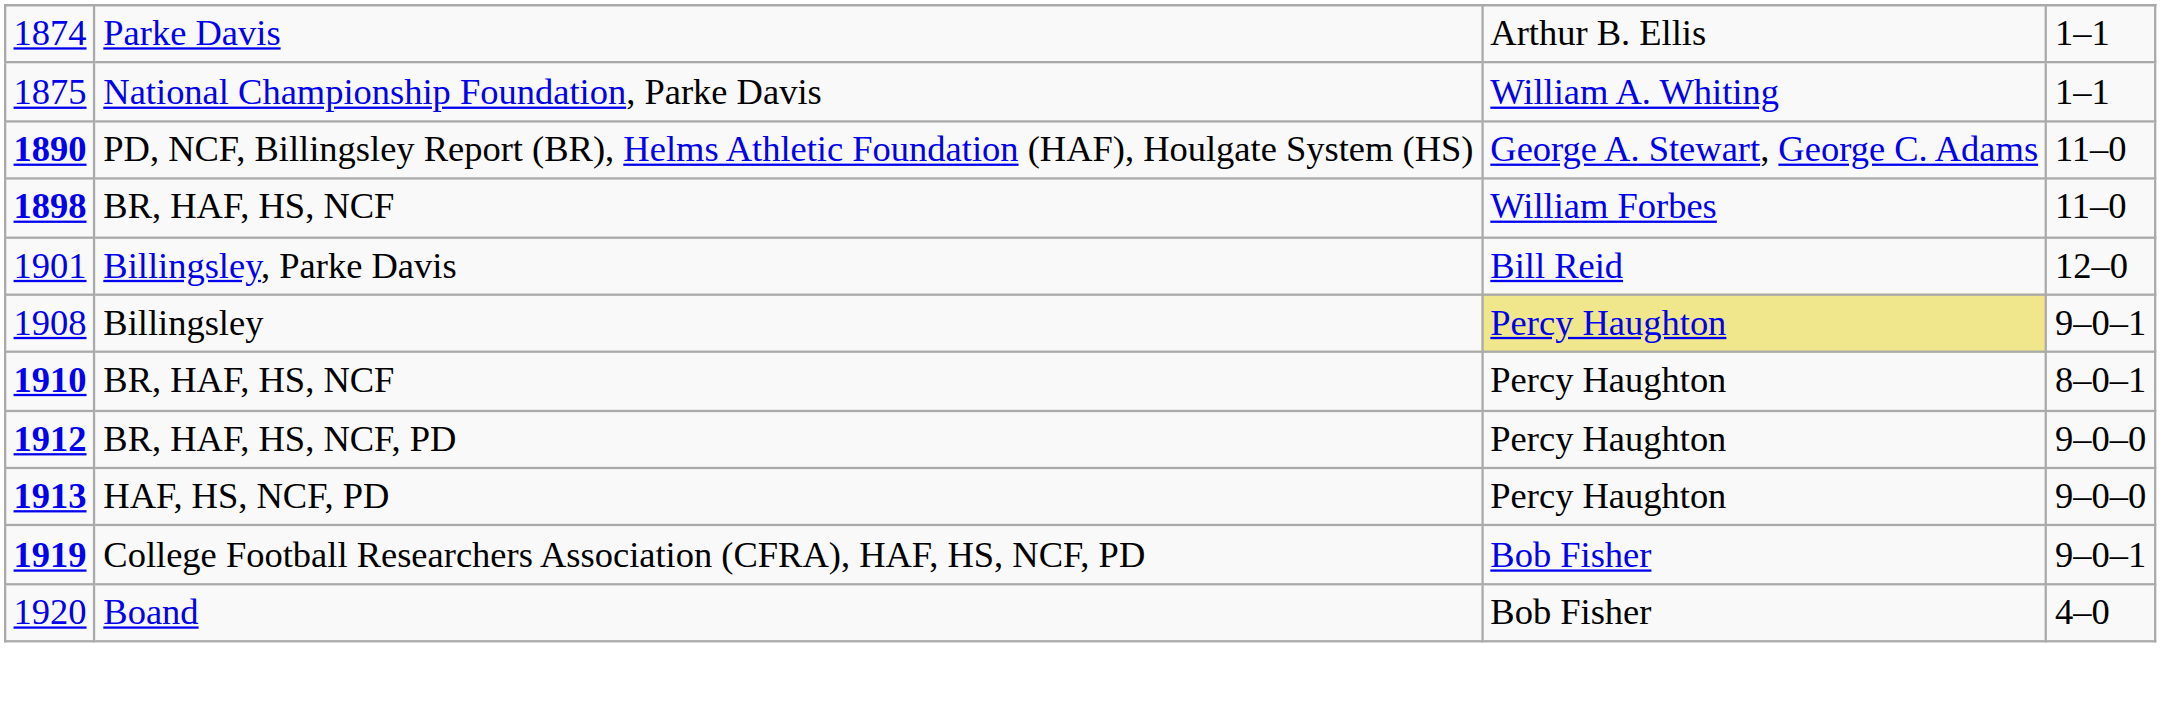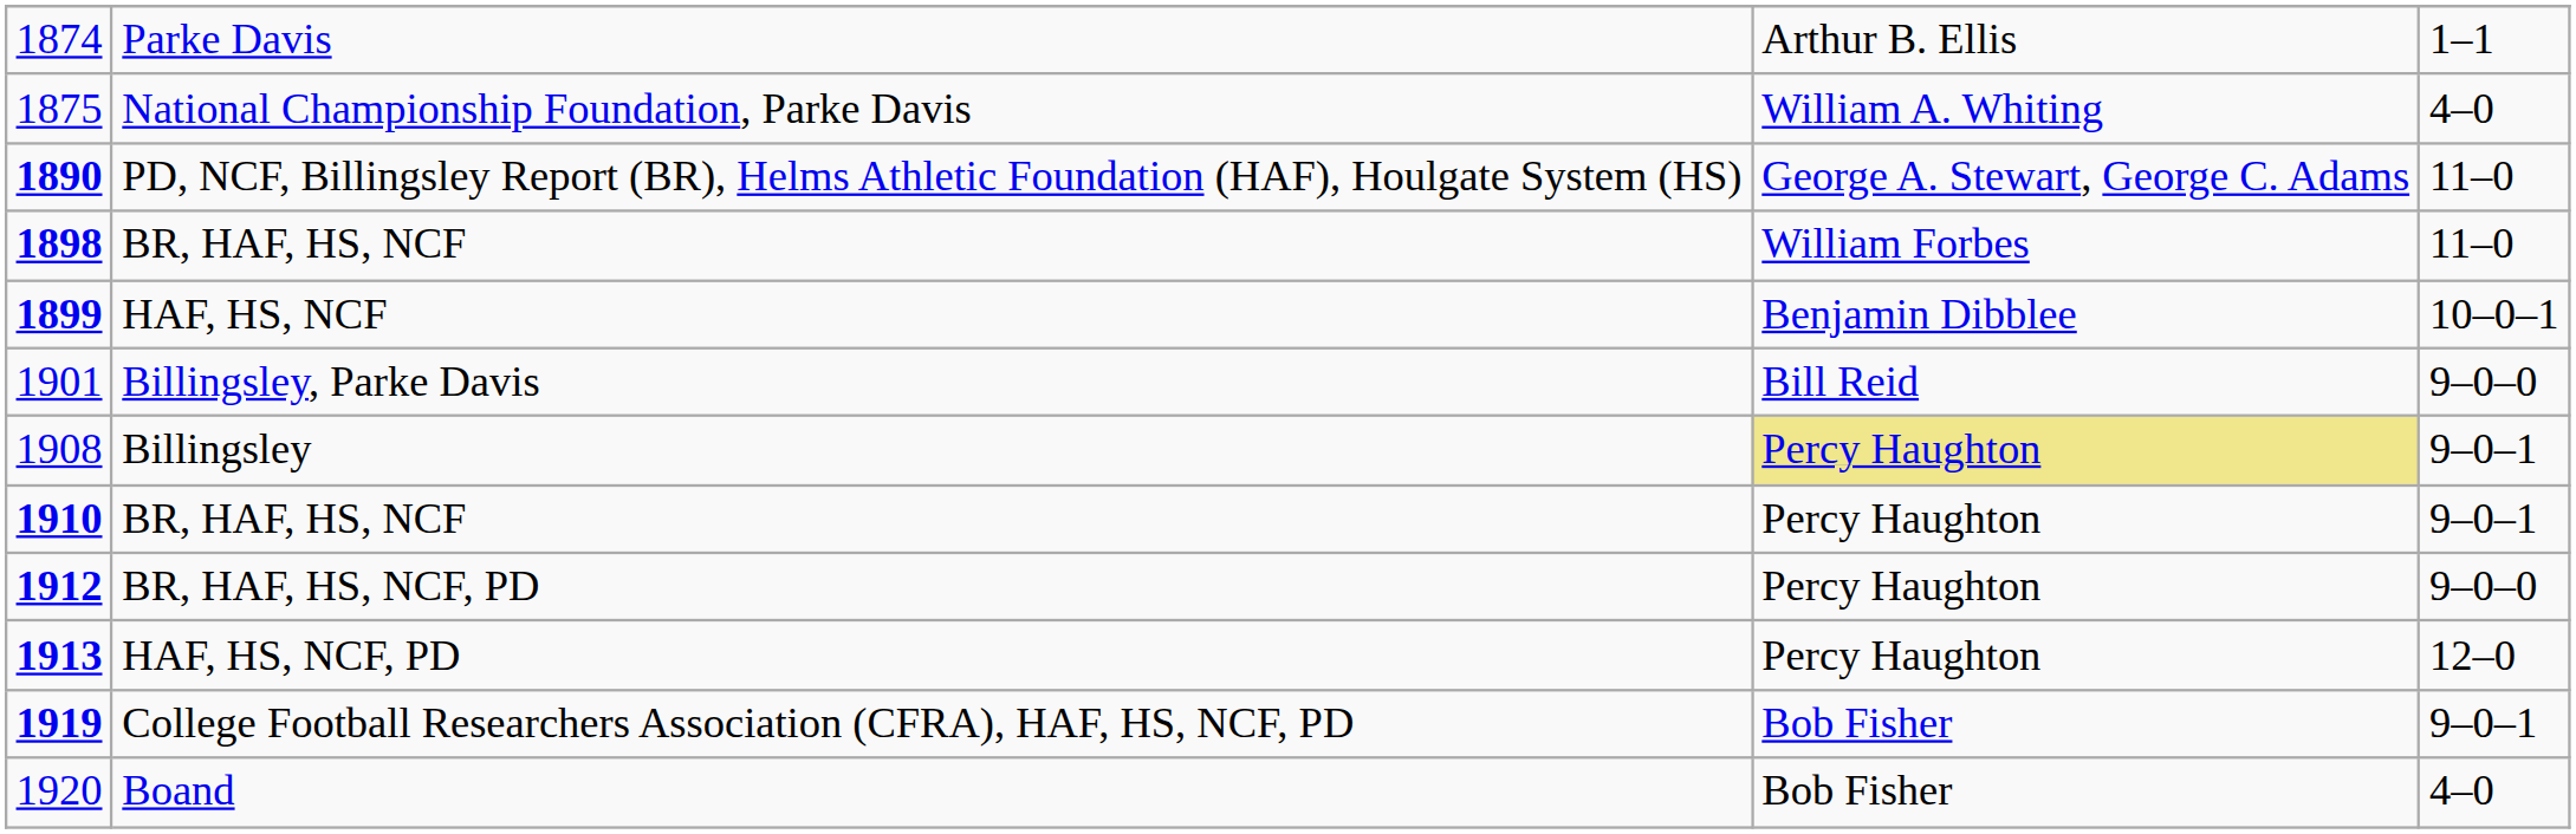National Championship Foundation, Parke Davis | column 4: 1–1 -> 4–0
+ row: 1899 | HAF, HS, NCF | Benjamin Dibblee | 10–0–1
Billingsley, Parke Davis | column 4: 12–0 -> 9–0–0
1910 / BR, HAF, HS, NCF | column 4: 8–0–1 -> 9–0–1
HAF, HS, NCF, PD | column 4: 9–0–0 -> 12–0
